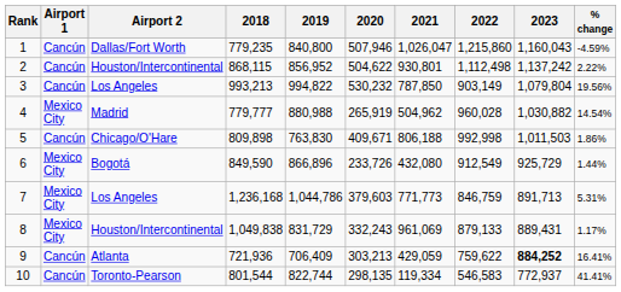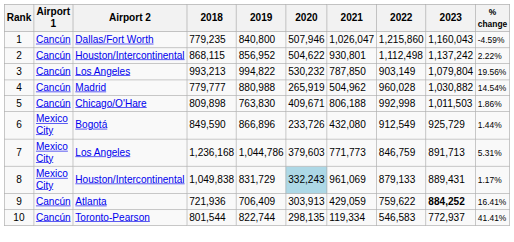4 | Airport 1: Mexico City -> Cancún
8 | 2020: no background -> lightblue background
9 | 2020: 303,213 -> 303,913
